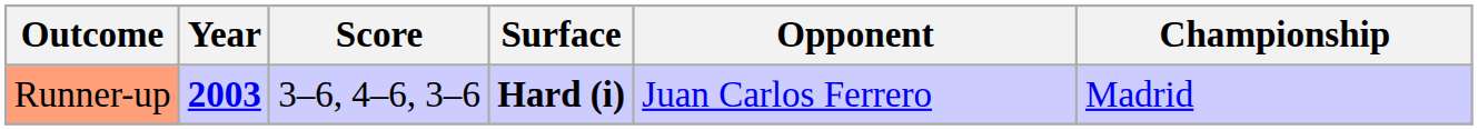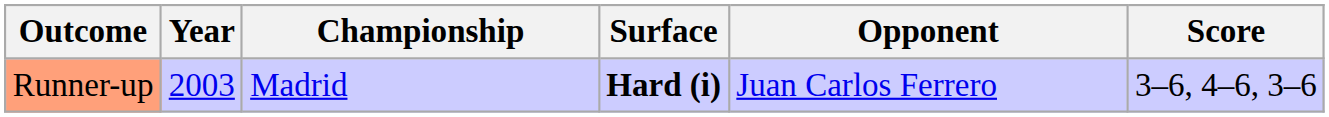columns swapped: Championship <-> Score
Runner-up | Year: bold -> normal
